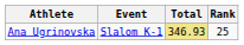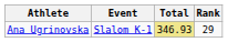Ana Ugrinovska | Rank: 25 -> 29
